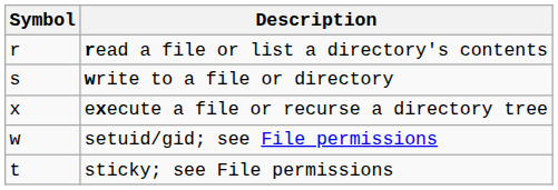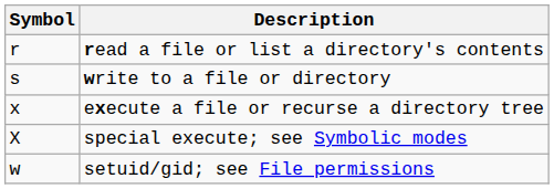+ row: X | special execute; see Symbolic modes
- row: t | sticky; see File permissions
